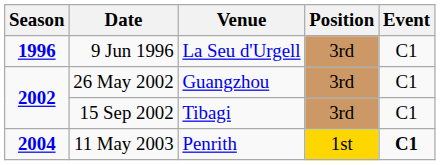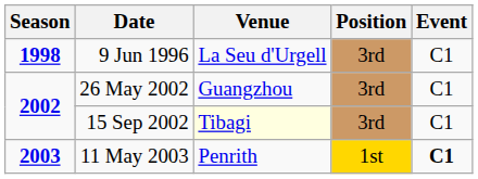9 Jun 1996 | Season: 1996 -> 1998
15 Sep 2002 | Venue: no background -> lightyellow background
11 May 2003 | Season: 2004 -> 2003
